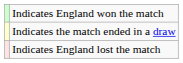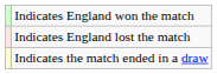rows swapped: Indicates the match ended in a draw <-> Indicates England lost the match
